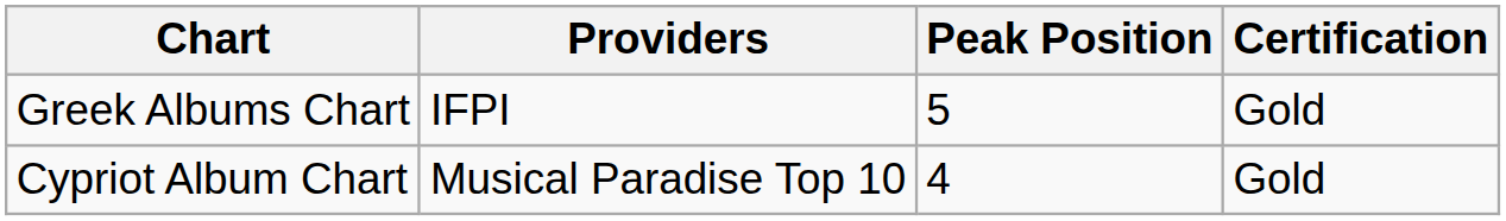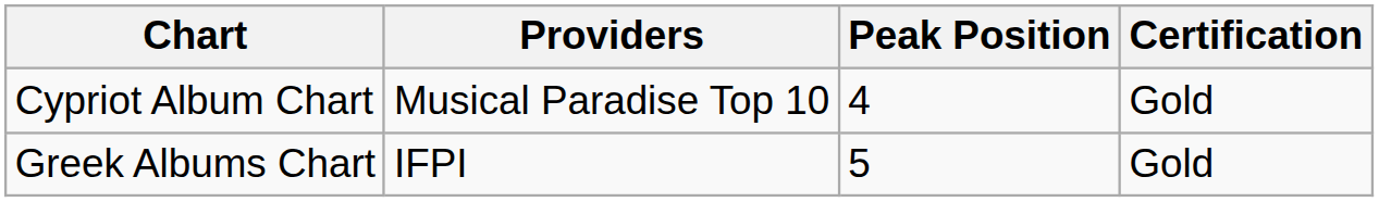rows swapped: Greek Albums Chart <-> Cypriot Album Chart
